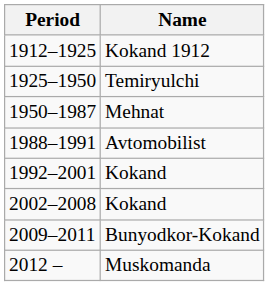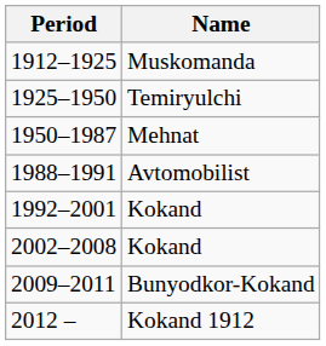1912–1925 | Name: Kokand 1912 -> Muskomanda
2012 – | Name: Muskomanda -> Kokand 1912
